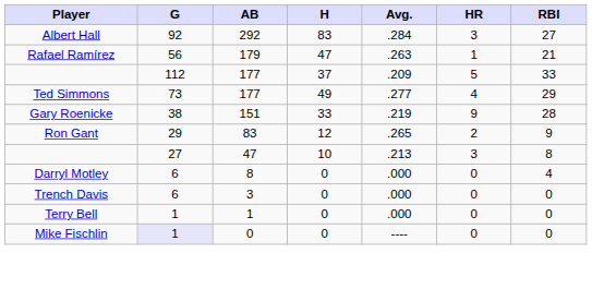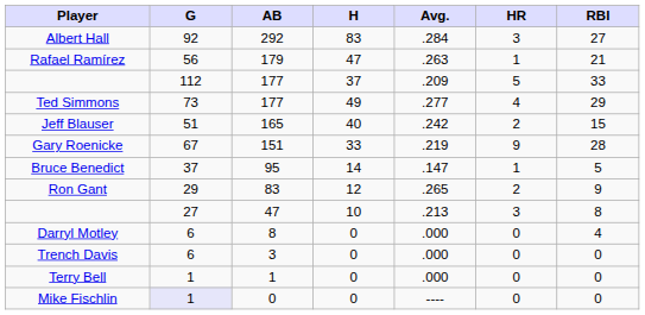+ row: Jeff Blauser | 51 | 165 | 40 | .242 | 2 | 15
Gary Roenicke | G: 38 -> 67
+ row: Bruce Benedict | 37 | 95 | 14 | .147 | 1 | 5
